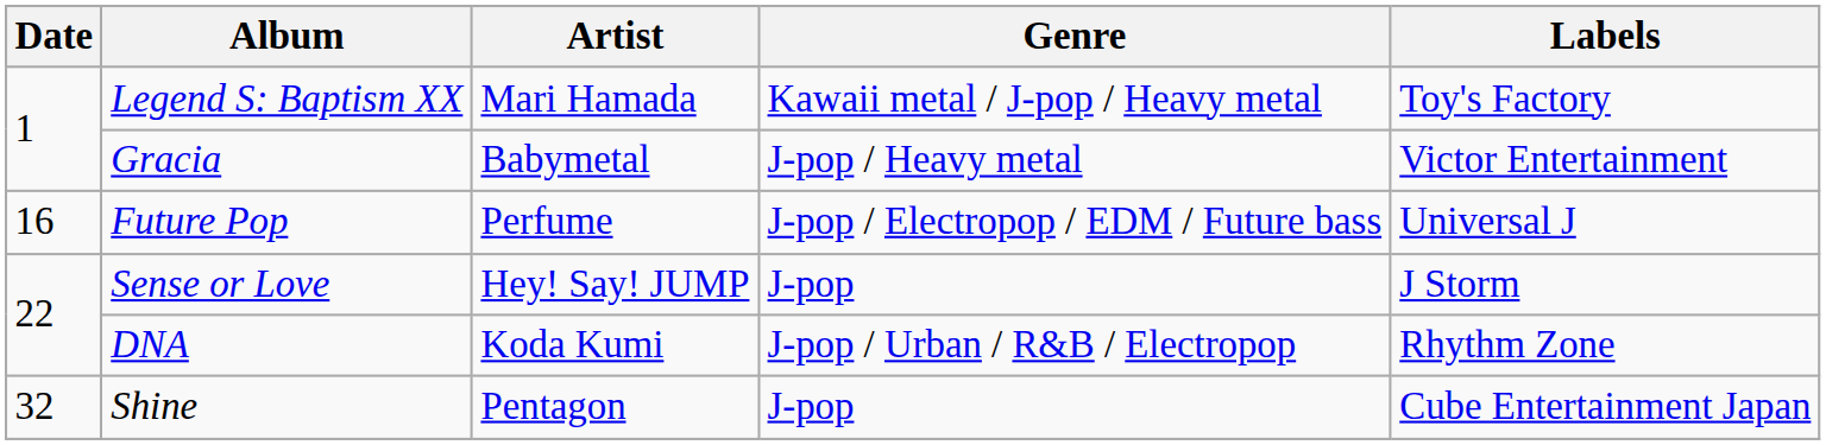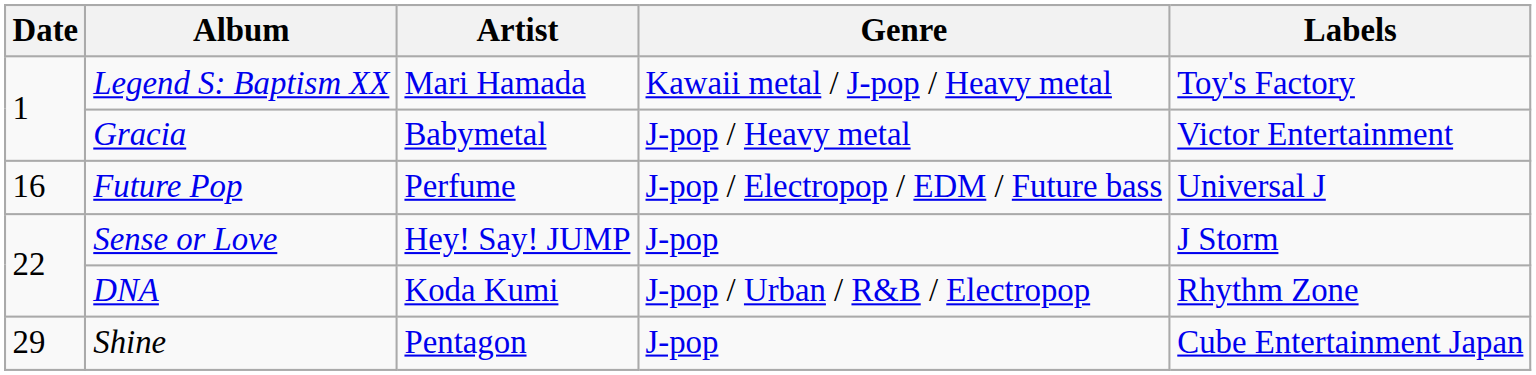Shine | Date: 32 -> 29
